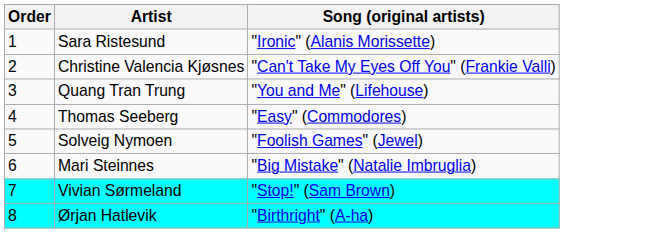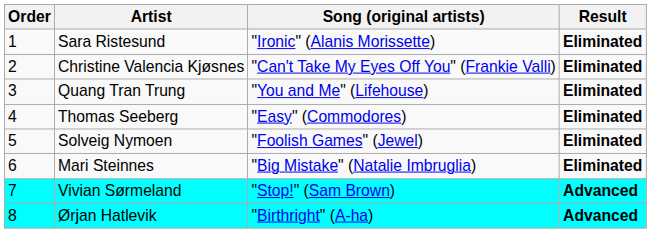+ column: Result | Eliminated | Eliminated | Eliminated | Eliminated | Eliminated | Eliminated | Advanced | Advanced
